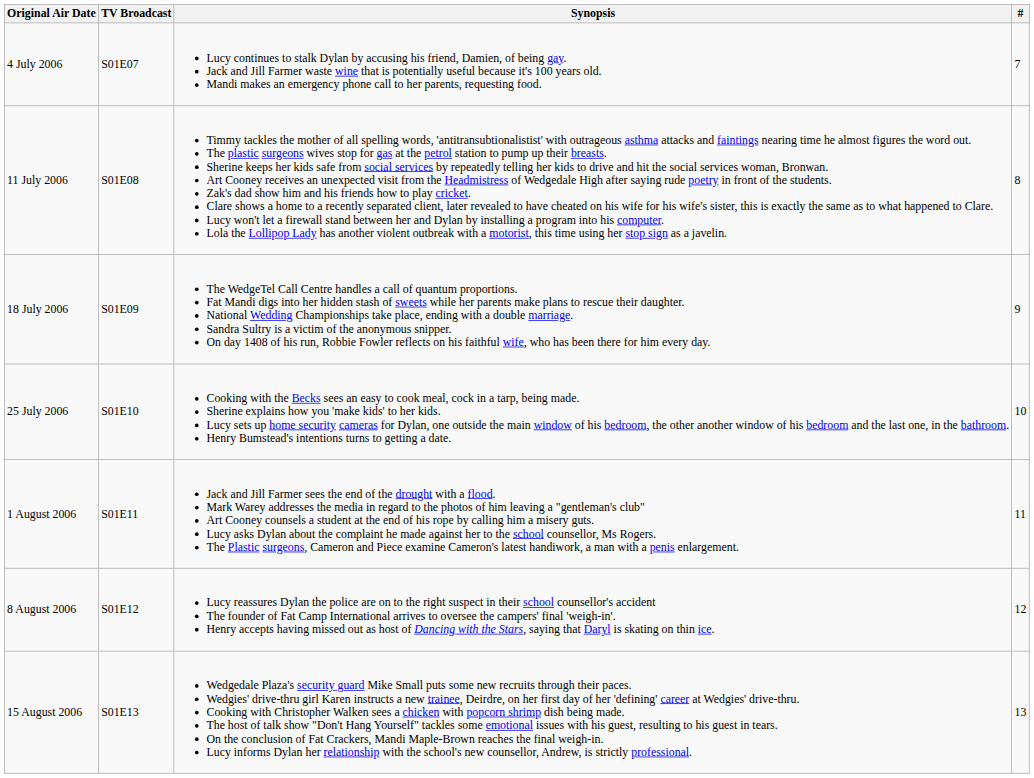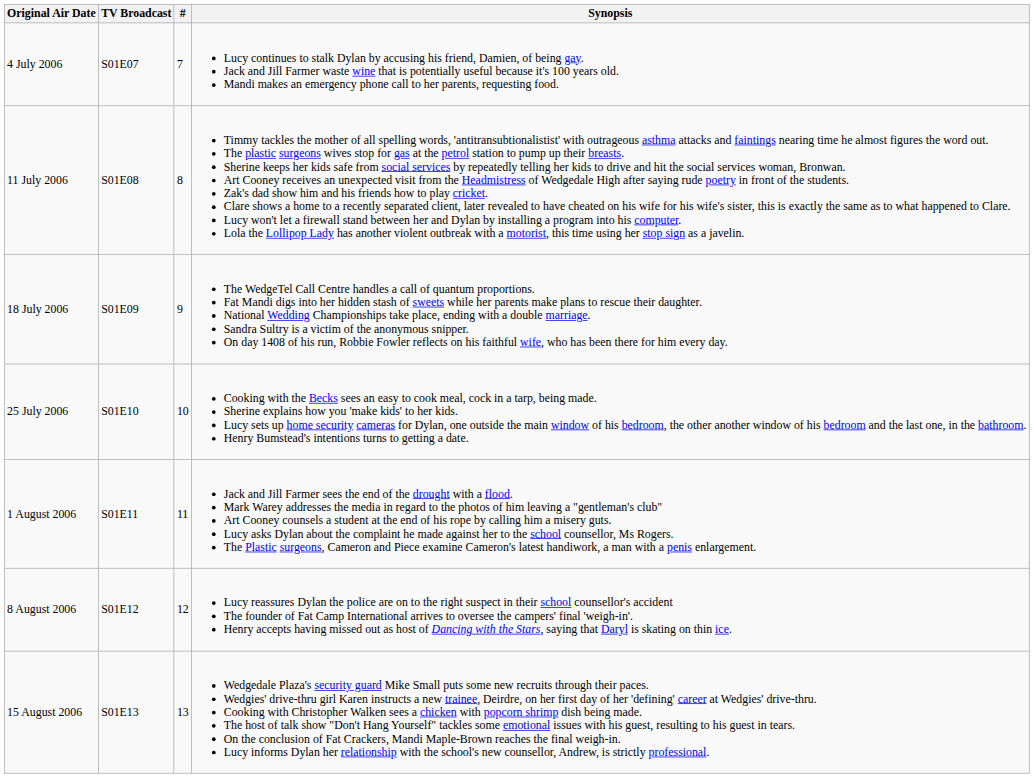columns swapped: Synopsis <-> #
